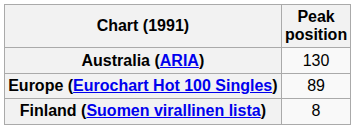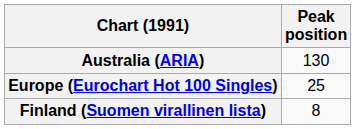Europe (Eurochart Hot 100 Singles) | Peak position: 89 -> 25
